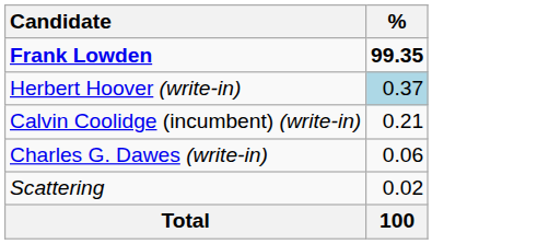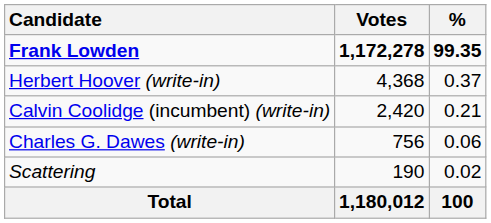+ column: Votes | 1,172,278 | 4,368 | 2,420 | 756 | 190 | 1,180,012
Herbert Hoover (write-in) | %: lightblue background -> no background
